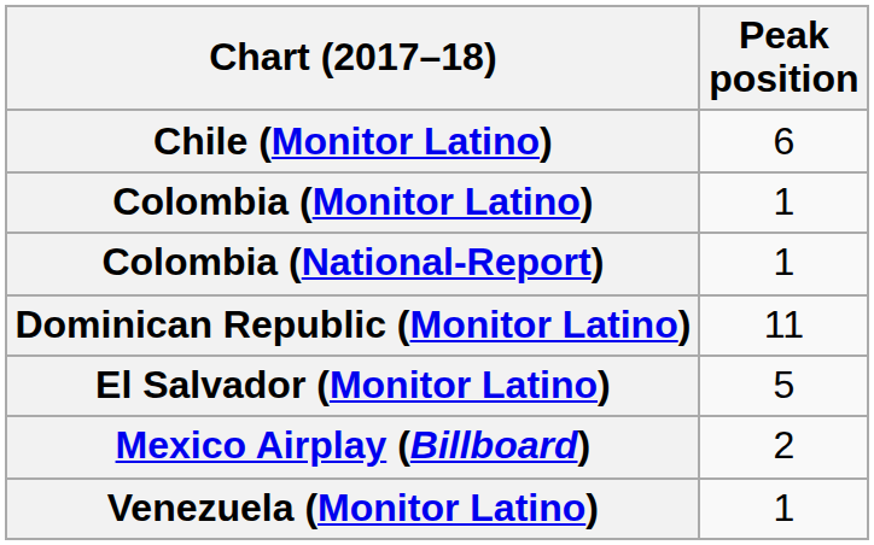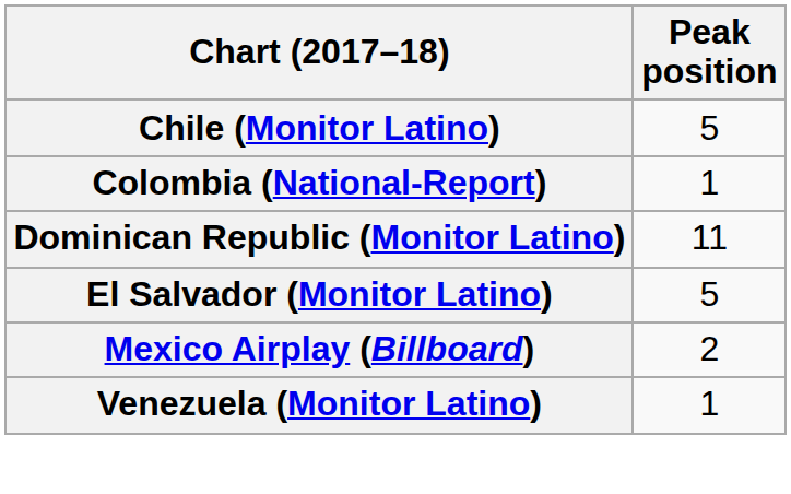Chile (Monitor Latino) | Peak position: 6 -> 5
- row: Colombia (Monitor Latino) | 1
